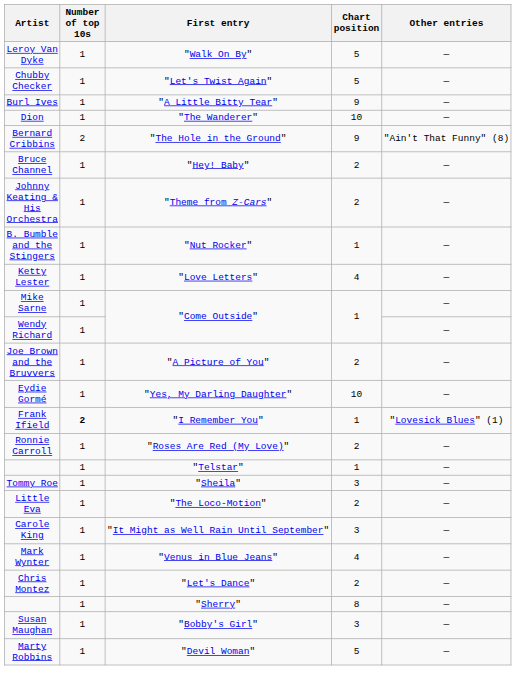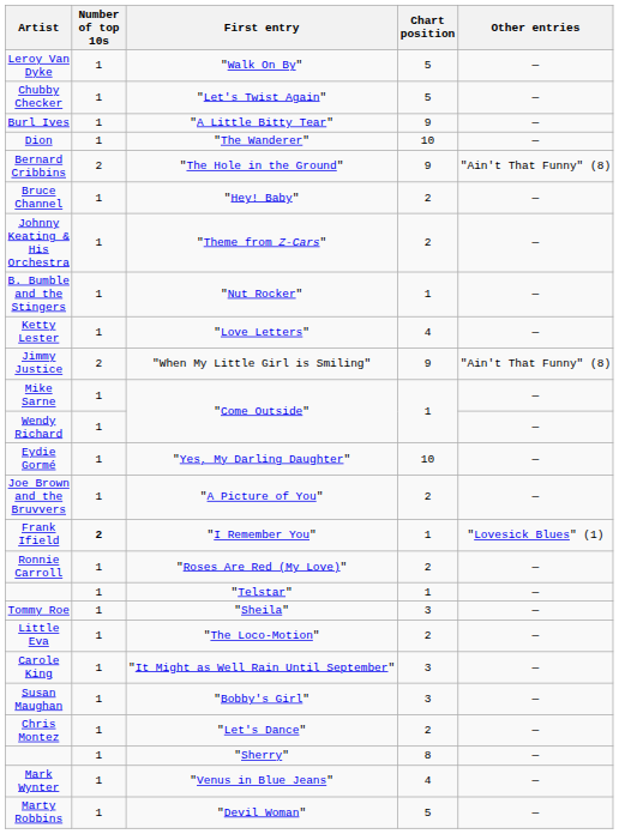+ row: Jimmy Justice | 2 | "When My Little Girl is Smiling" | 9 | "Ain't That Funny" (8)
rows swapped: Joe Brown and the Bruvvers <-> Eydie Gormé
rows swapped: Mark Wynter <-> Susan Maughan
